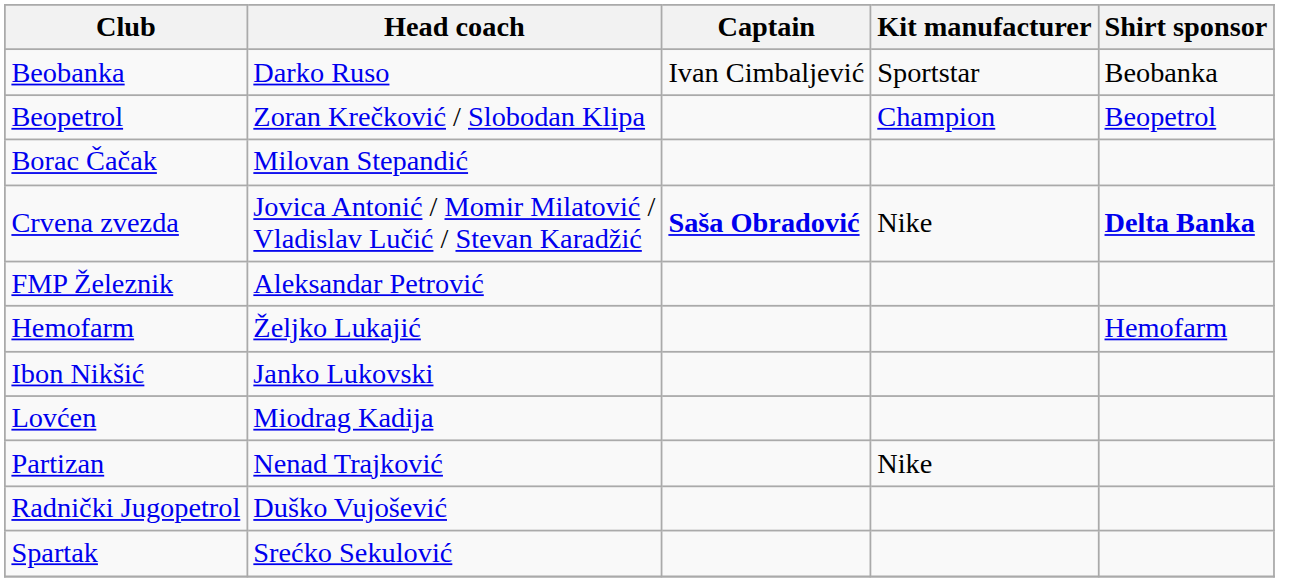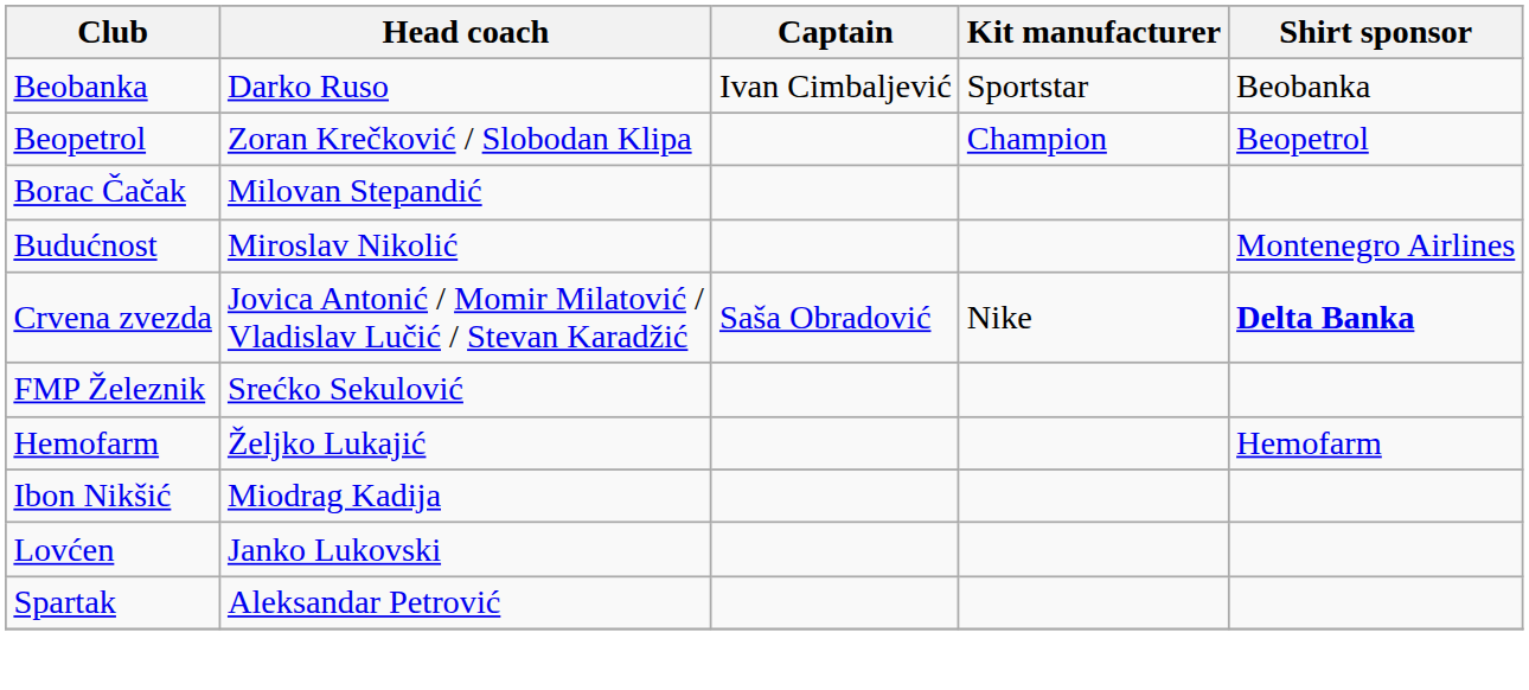+ row: Budućnost | Miroslav Nikolić | Montenegro Airlines
Crvena zvezda | Captain: bold -> normal
FMP Železnik | Head coach: Aleksandar Petrović -> Srećko Sekulović
Ibon Nikšić | Head coach: Janko Lukovski -> Miodrag Kadija
Lovćen | Head coach: Miodrag Kadija -> Janko Lukovski
- row: Partizan | Nenad Trajković | Nike
- row: Radnički Jugopetrol | Duško Vujošević
Spartak | Head coach: Srećko Sekulović -> Aleksandar Petrović
